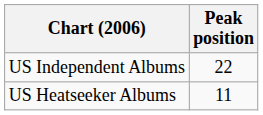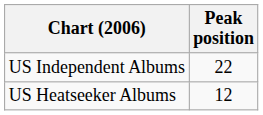US Heatseeker Albums | Peak position: 11 -> 12
